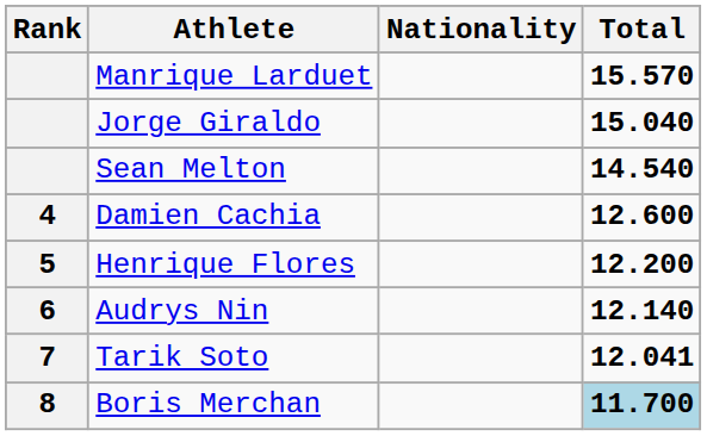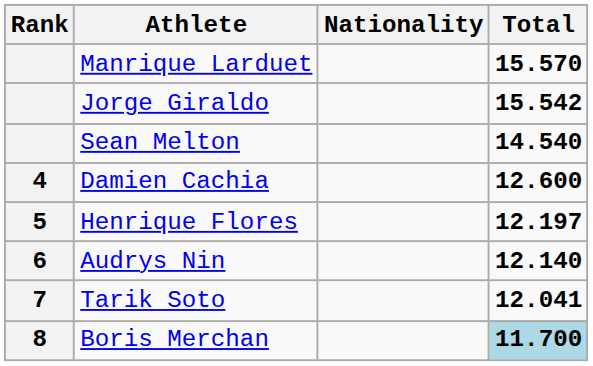Jorge Giraldo | Total: 15.040 -> 15.542
Henrique Flores | Total: 12.200 -> 12.197
